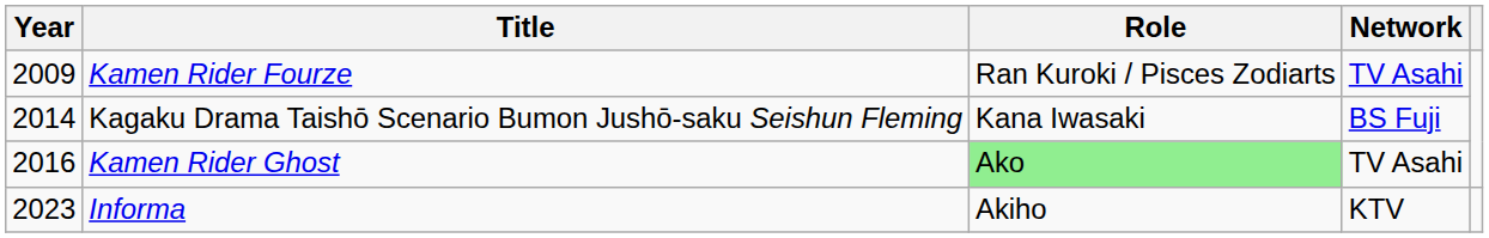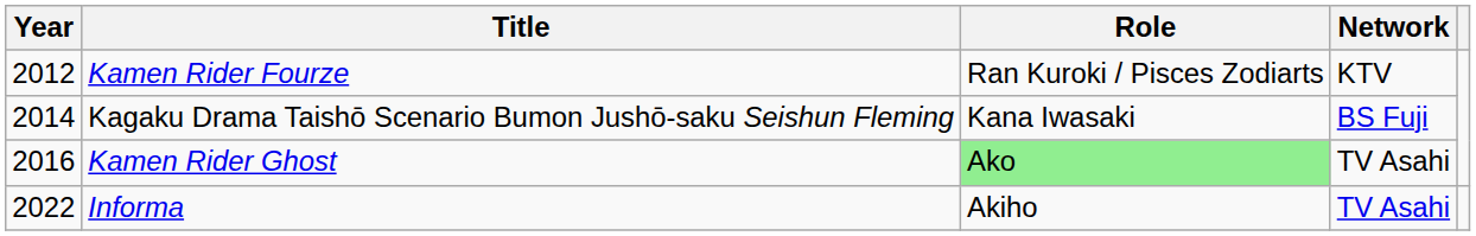Kamen Rider Fourze | Year: 2009 -> 2012
Kamen Rider Fourze | Network: TV Asahi -> KTV
Informa | Year: 2023 -> 2022
Informa | Network: KTV -> TV Asahi
